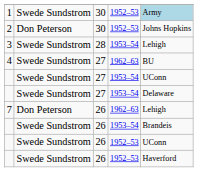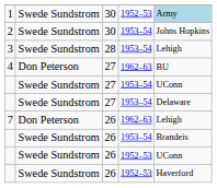2 | column 2: Don Peterson -> Swede Sundstrom
2 | column 4: 1952–53 -> 1953–54
4 | column 2: Swede Sundstrom -> Don Peterson
